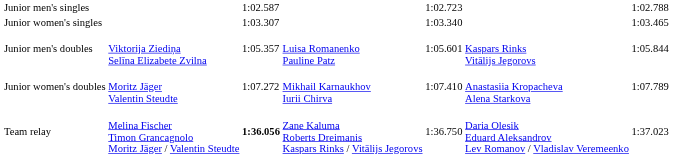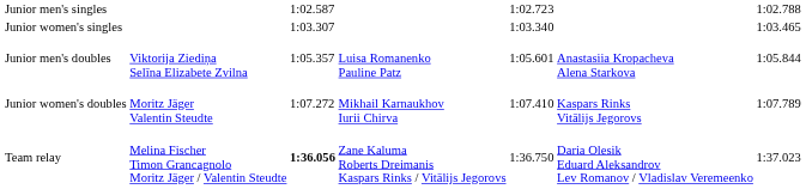Junior men's doubles | column 6: Kaspars Rinks Vitālijs Jegorovs -> Anastasiia Kropacheva Alena Starkova
Junior women's doubles | column 6: Anastasiia Kropacheva Alena Starkova -> Kaspars Rinks Vitālijs Jegorovs
